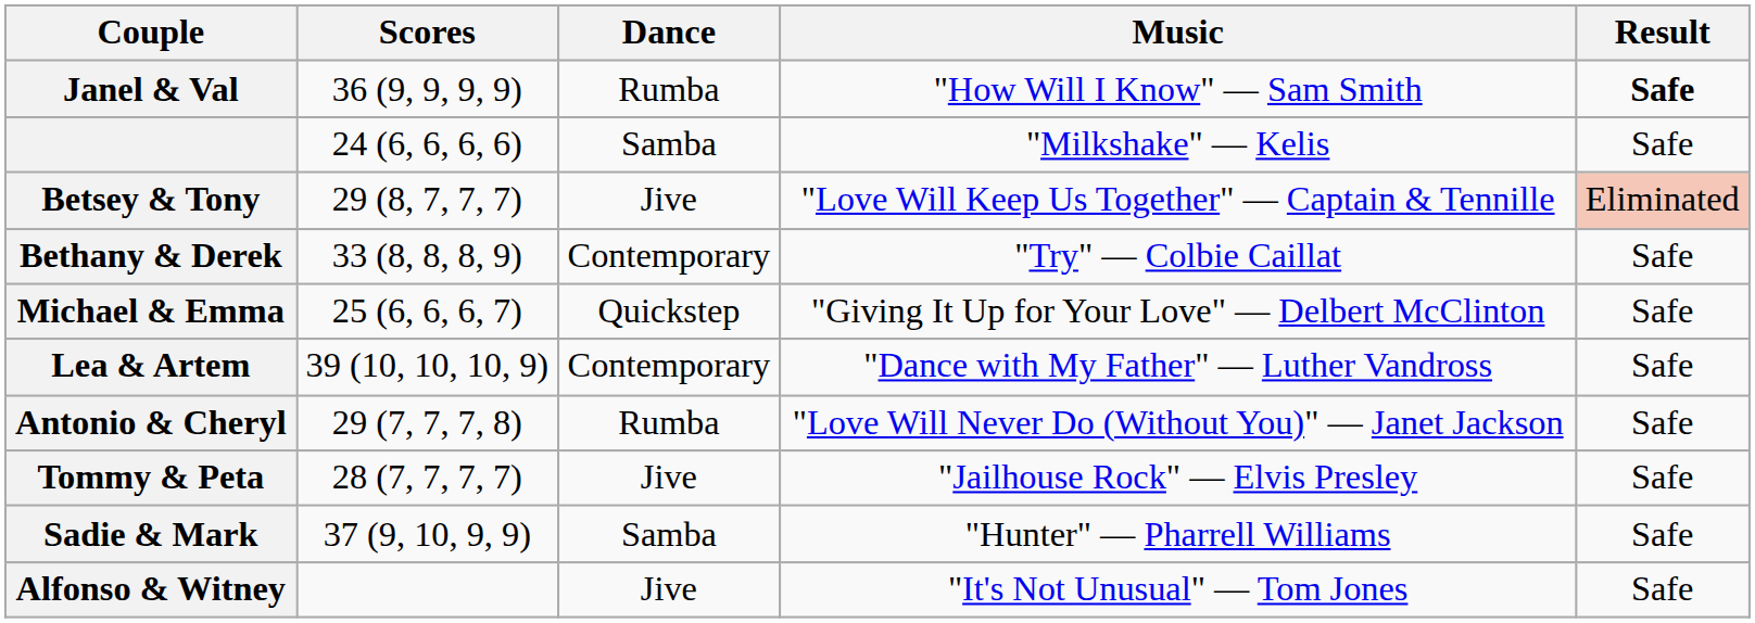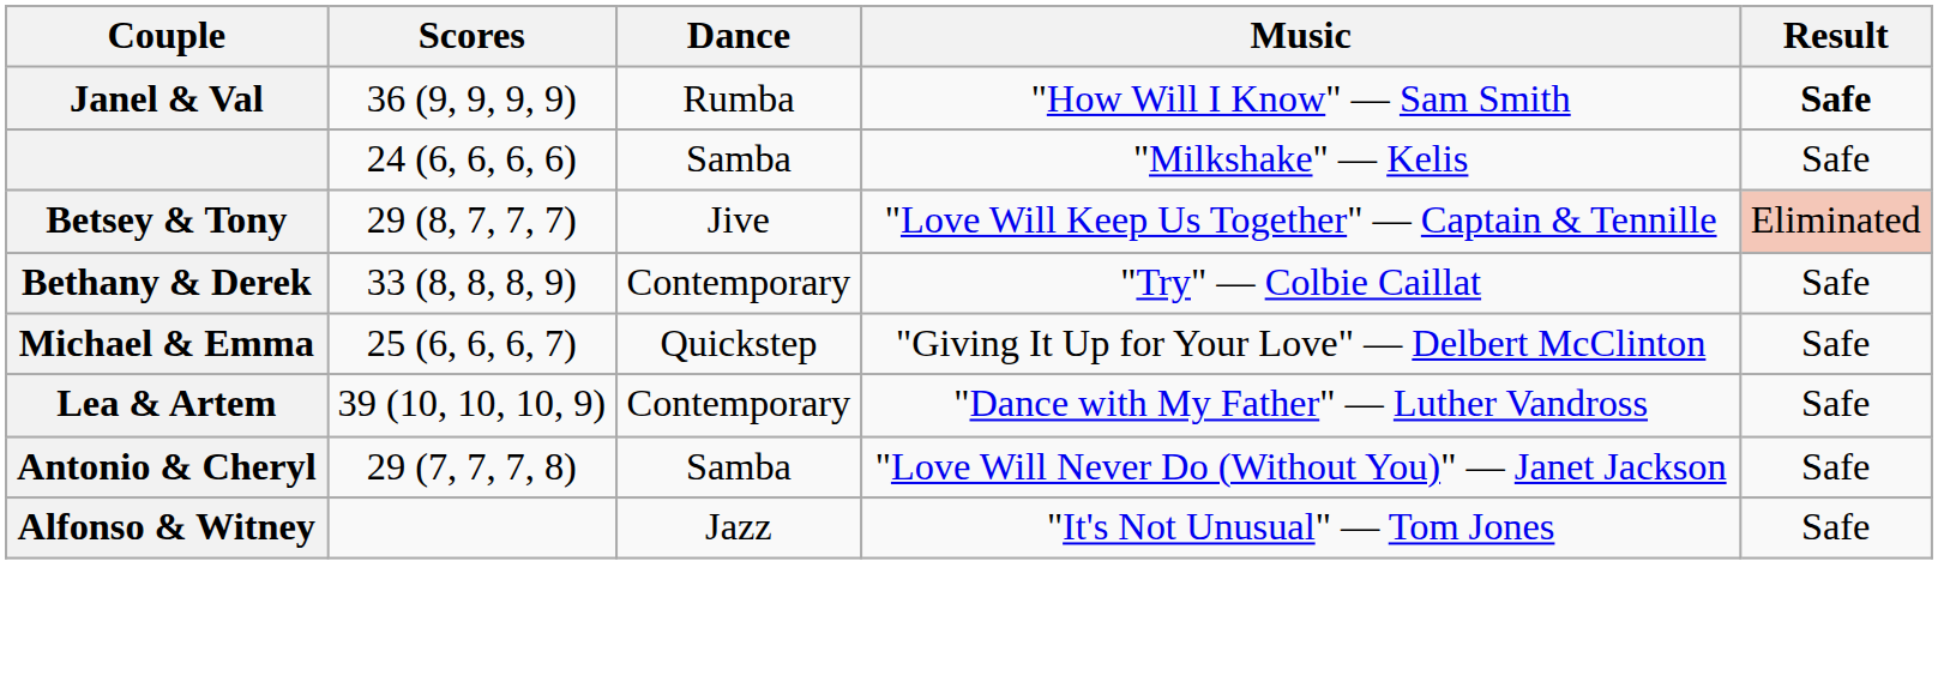Antonio & Cheryl | Dance: Rumba -> Samba
- row: Tommy & Peta | 28 (7, 7, 7, 7) | Jive | "Jailhouse Rock" — Elvis Presley | Safe
- row: Sadie & Mark | 37 (9, 10, 9, 9) | Samba | "Hunter" — Pharrell Williams | Safe
Alfonso & Witney | Dance: Jive -> Jazz
